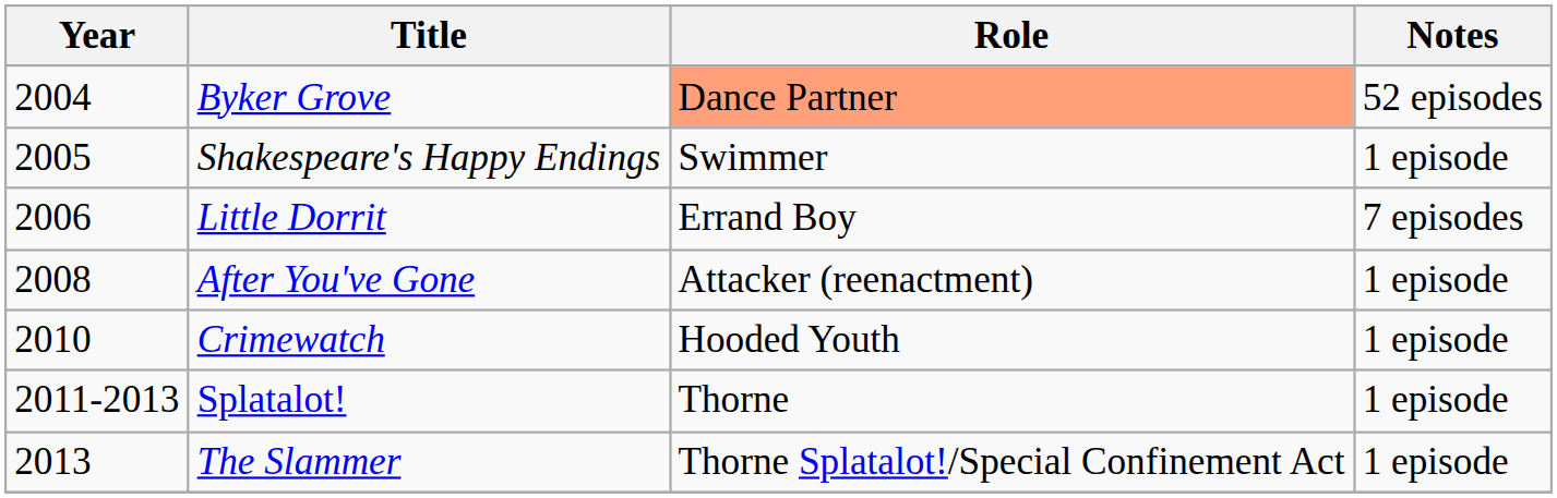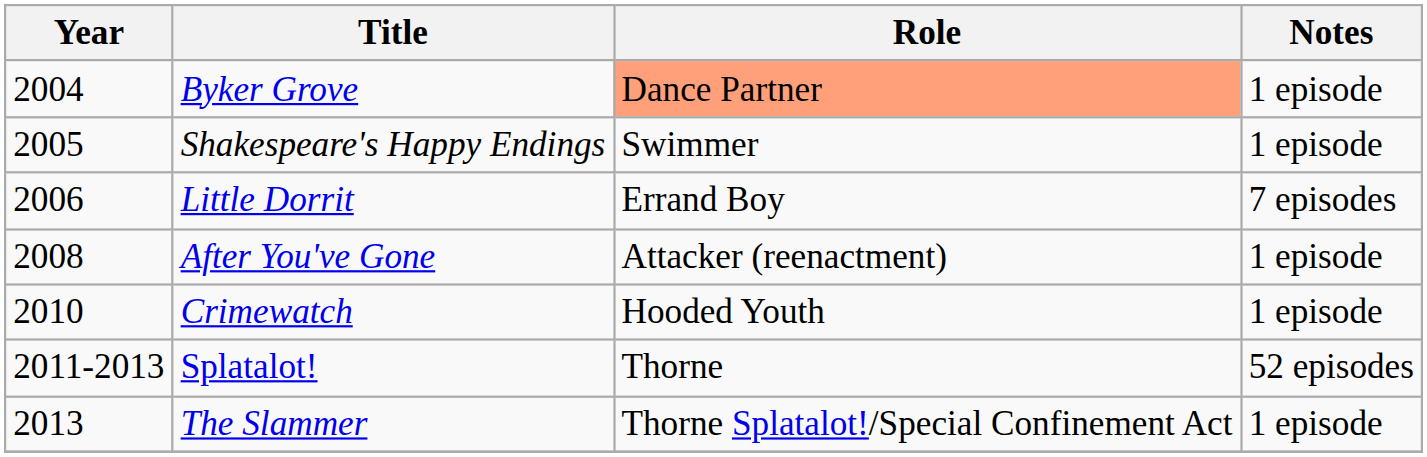Byker Grove | Notes: 52 episodes -> 1 episode
Splatalot! | Notes: 1 episode -> 52 episodes
